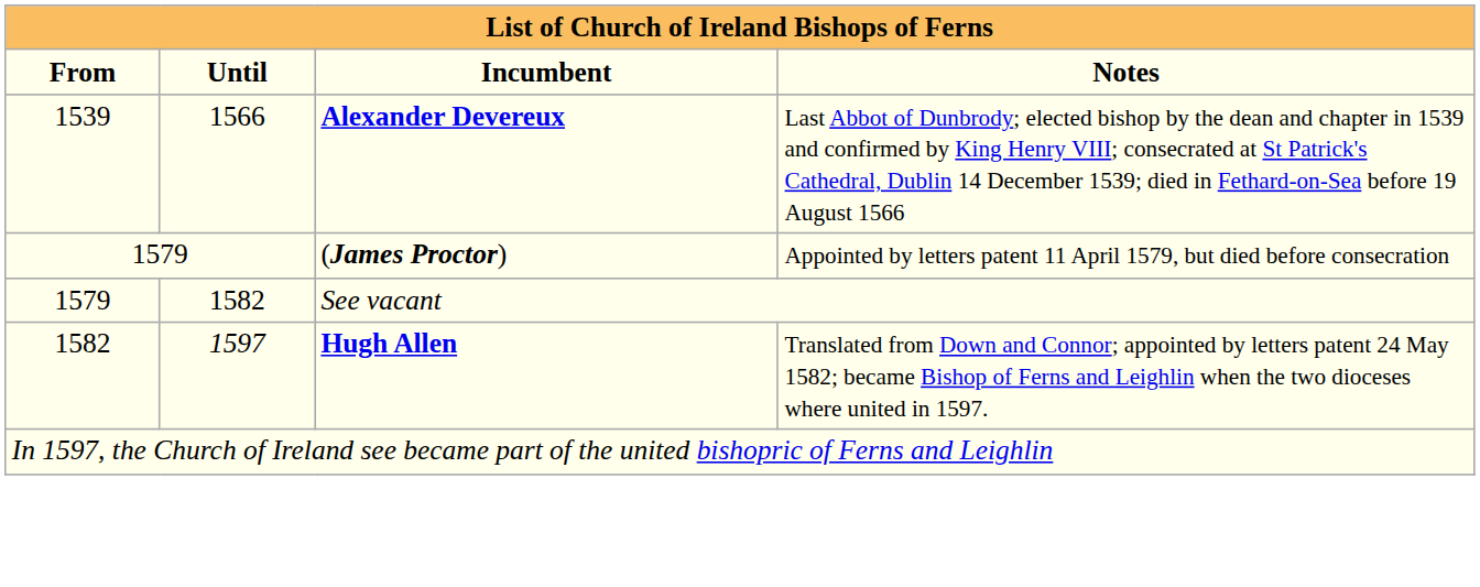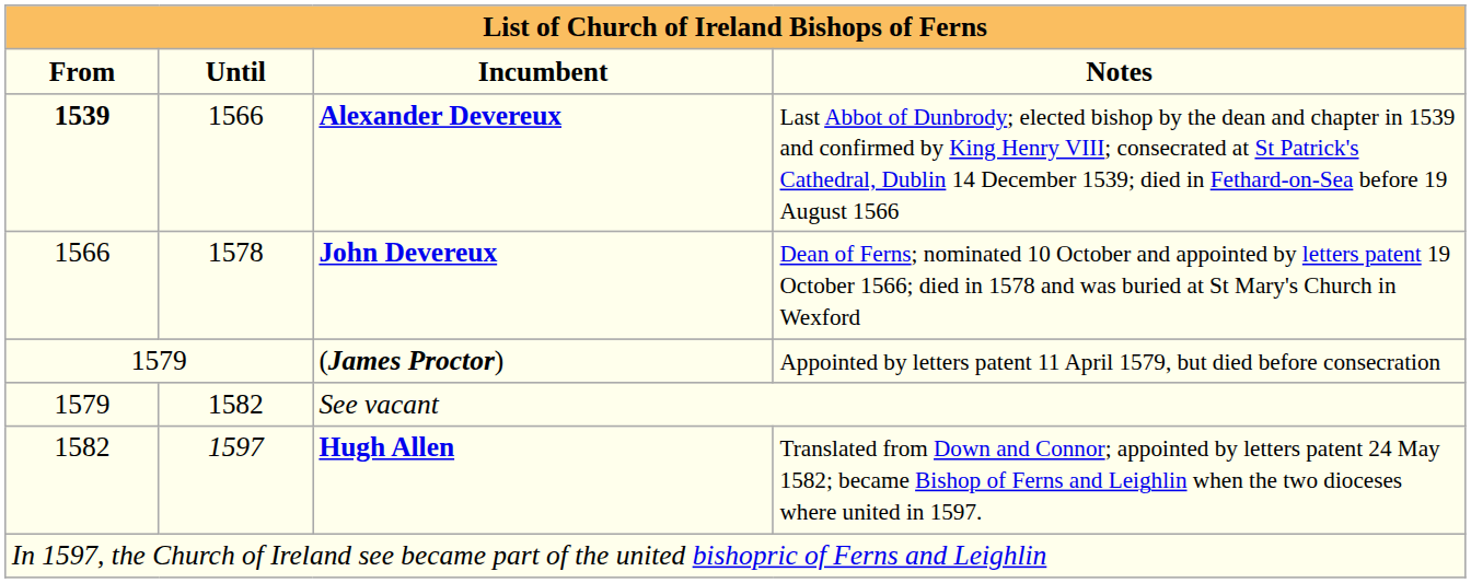Alexander Devereux | From: normal -> bold
+ row: 1566 | 1578 | John Devereux | Dean of Ferns; nominated 10 October and appointed by letters patent 19 October 1566; died in 1578 and was buried at St Mary's Church in Wexford
